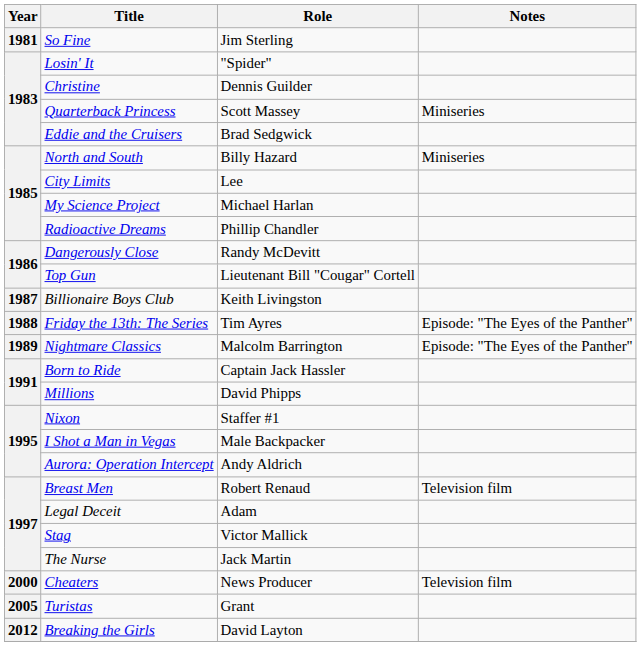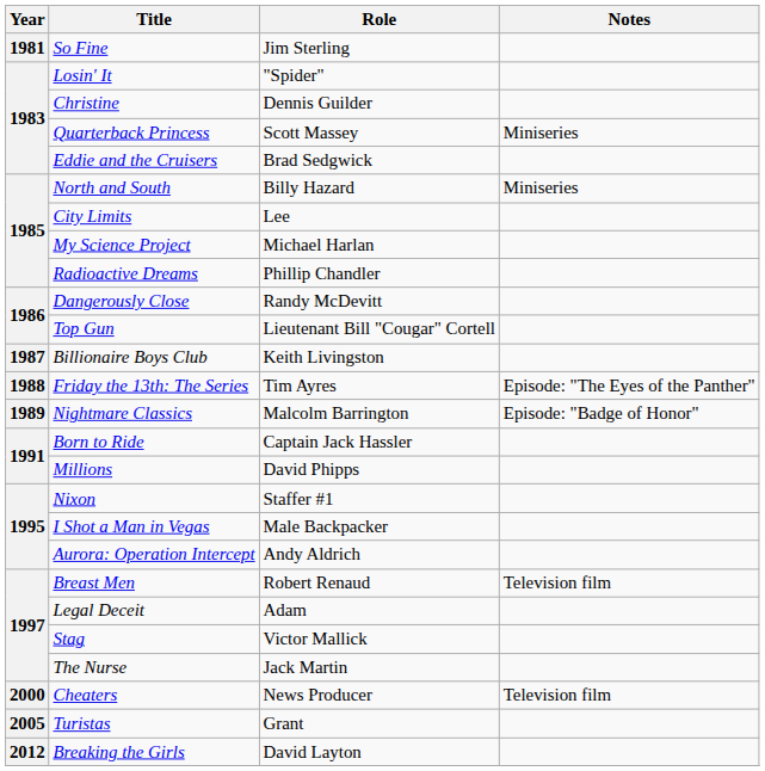Nightmare Classics | Notes: Episode: "The Eyes of the Panther" -> Episode: "Badge of Honor"
